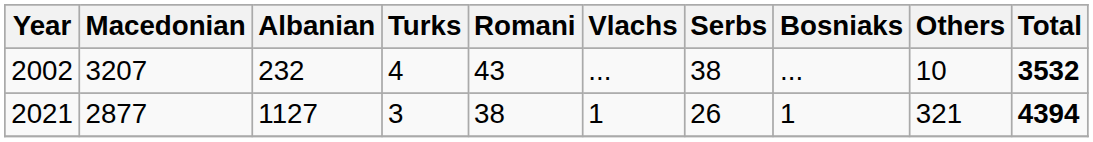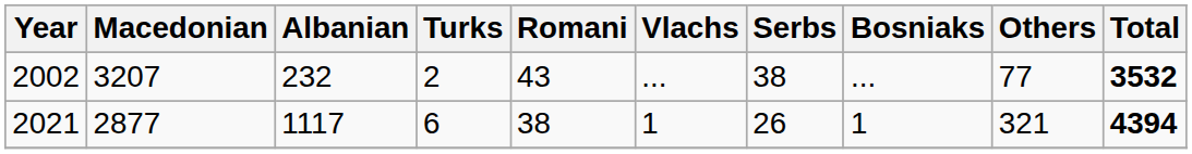2002 | Turks: 4 -> 2
2002 | Others: 10 -> 77
2021 | Albanian: 1127 -> 1117
2021 | Turks: 3 -> 6
